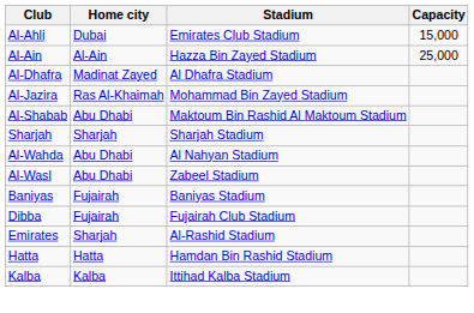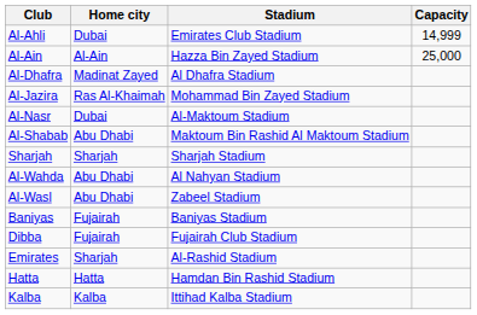Al-Ahli | Capacity: 15,000 -> 14,999
+ row: Al-Nasr | Dubai | Al-Maktoum Stadium
